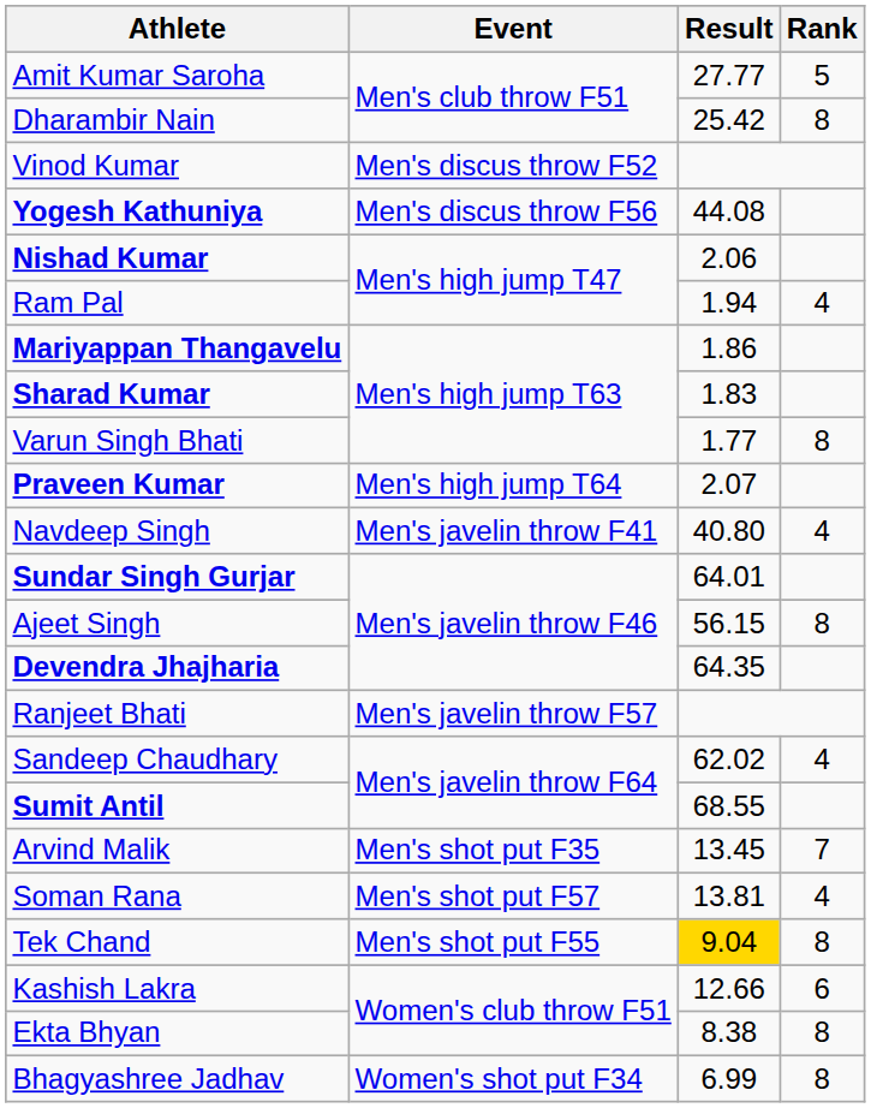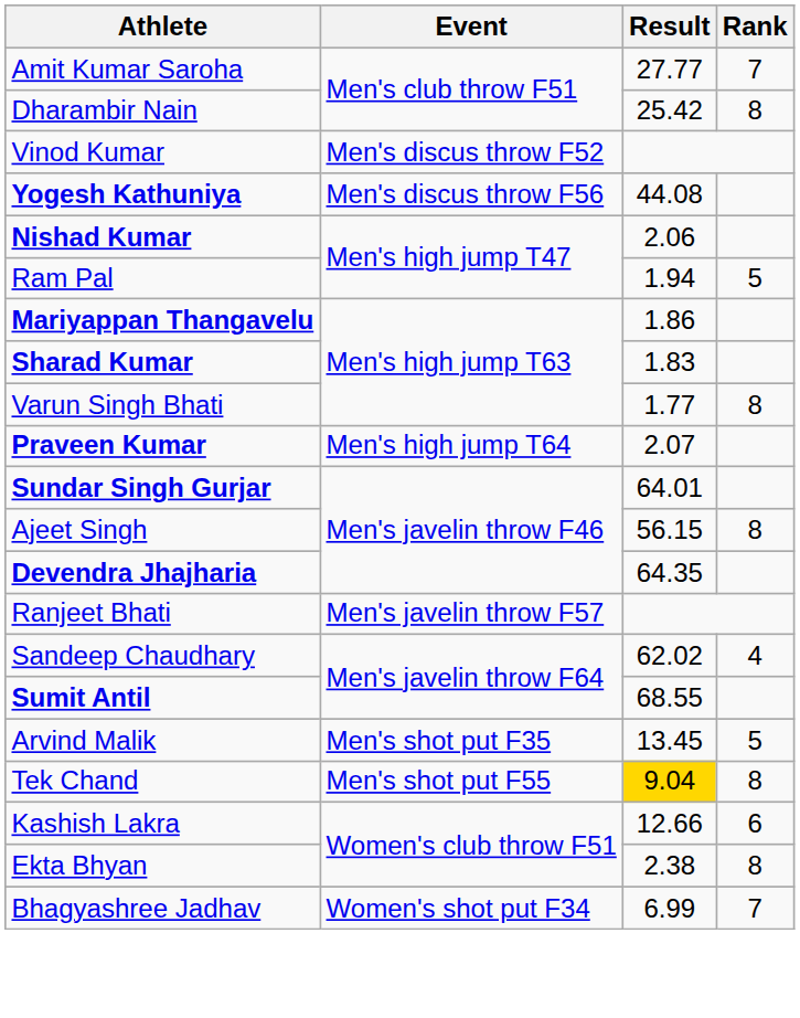Amit Kumar Saroha | Rank: 5 -> 7
Ram Pal | Rank: 4 -> 5
- row: Navdeep Singh | Men's javelin throw F41 | 40.80 | 4
Arvind Malik | Rank: 7 -> 5
- row: Soman Rana | Men's shot put F57 | 13.81 | 4
Ekta Bhyan | Result: 8.38 -> 2.38
Bhagyashree Jadhav | Rank: 8 -> 7
